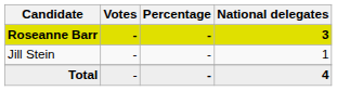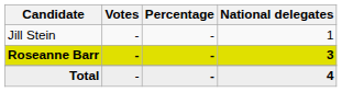rows swapped: Roseanne Barr <-> Jill Stein
